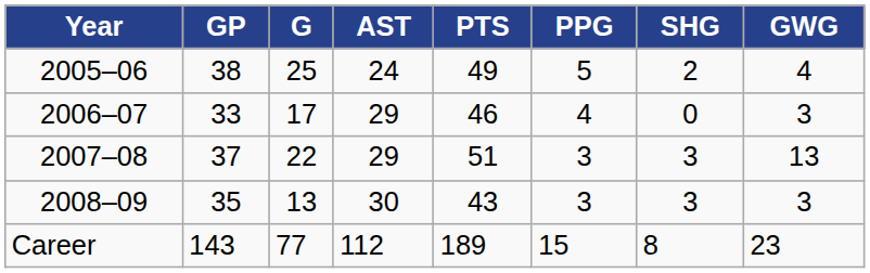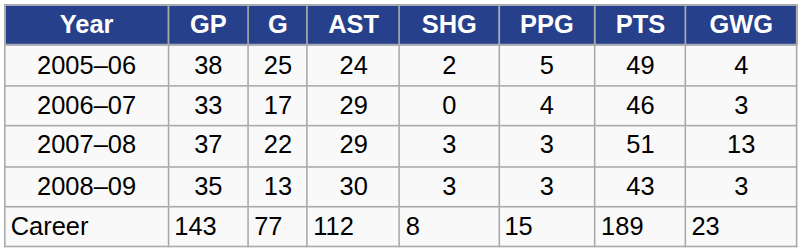columns swapped: PTS <-> SHG
